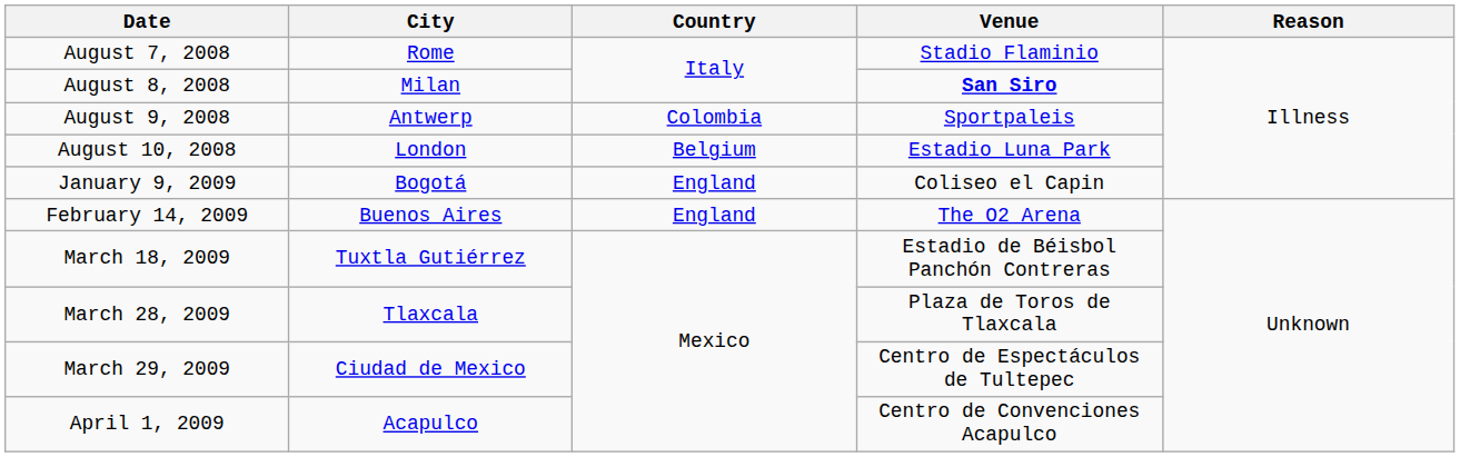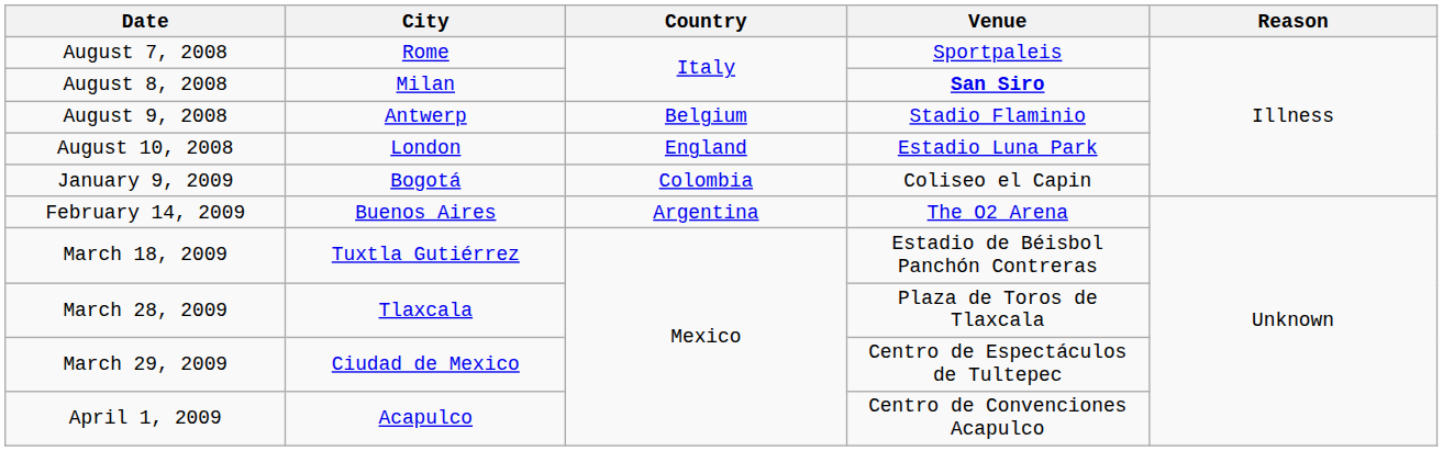August 7, 2008 | Venue: Stadio Flaminio -> Sportpaleis
August 9, 2008 | Country: Colombia -> Belgium
August 9, 2008 | Venue: Sportpaleis -> Stadio Flaminio
August 10, 2008 | Country: Belgium -> England
January 9, 2009 | Country: England -> Colombia
February 14, 2009 | Country: England -> Argentina
